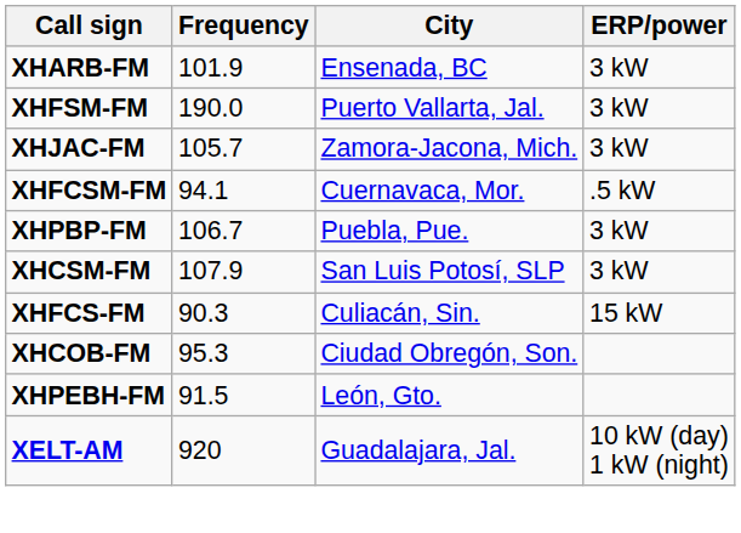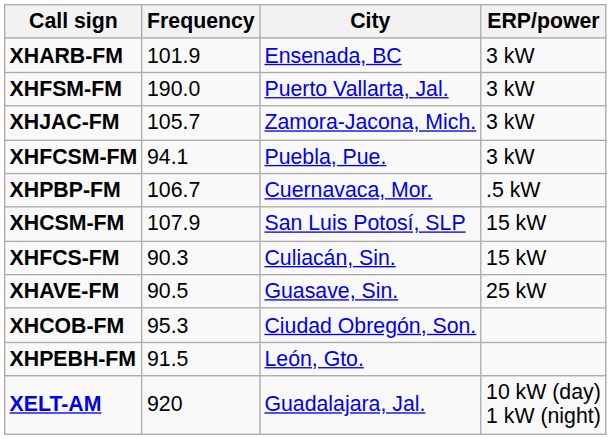XHFCSM-FM | City: Cuernavaca, Mor. -> Puebla, Pue.
XHFCSM-FM | ERP/power: .5 kW -> 3 kW
XHPBP-FM | City: Puebla, Pue. -> Cuernavaca, Mor.
XHPBP-FM | ERP/power: 3 kW -> .5 kW
XHCSM-FM | ERP/power: 3 kW -> 15 kW
+ row: XHAVE-FM | 90.5 | Guasave, Sin. | 25 kW
